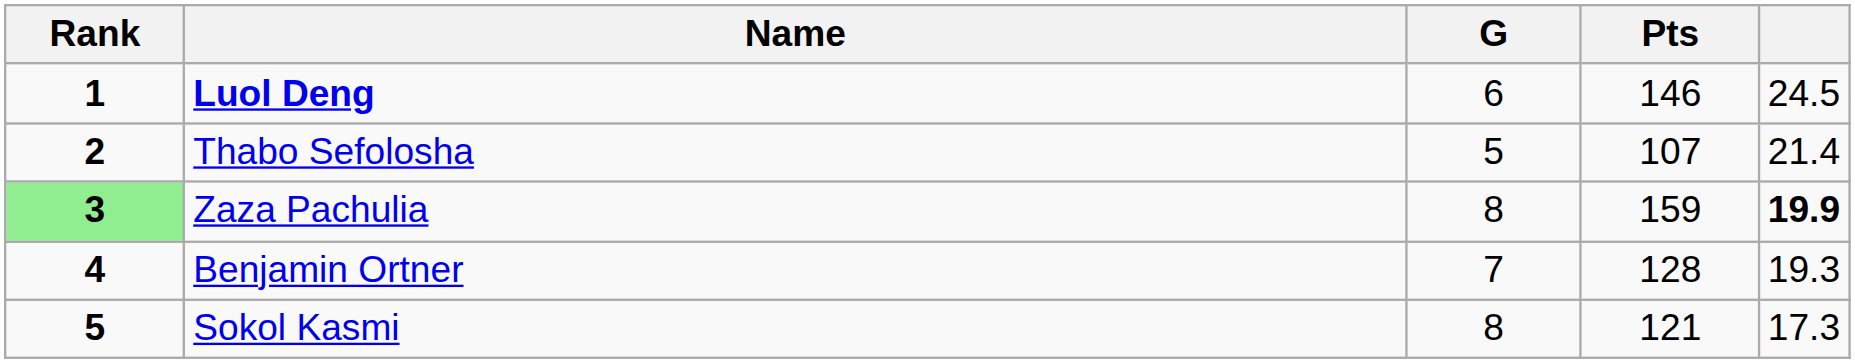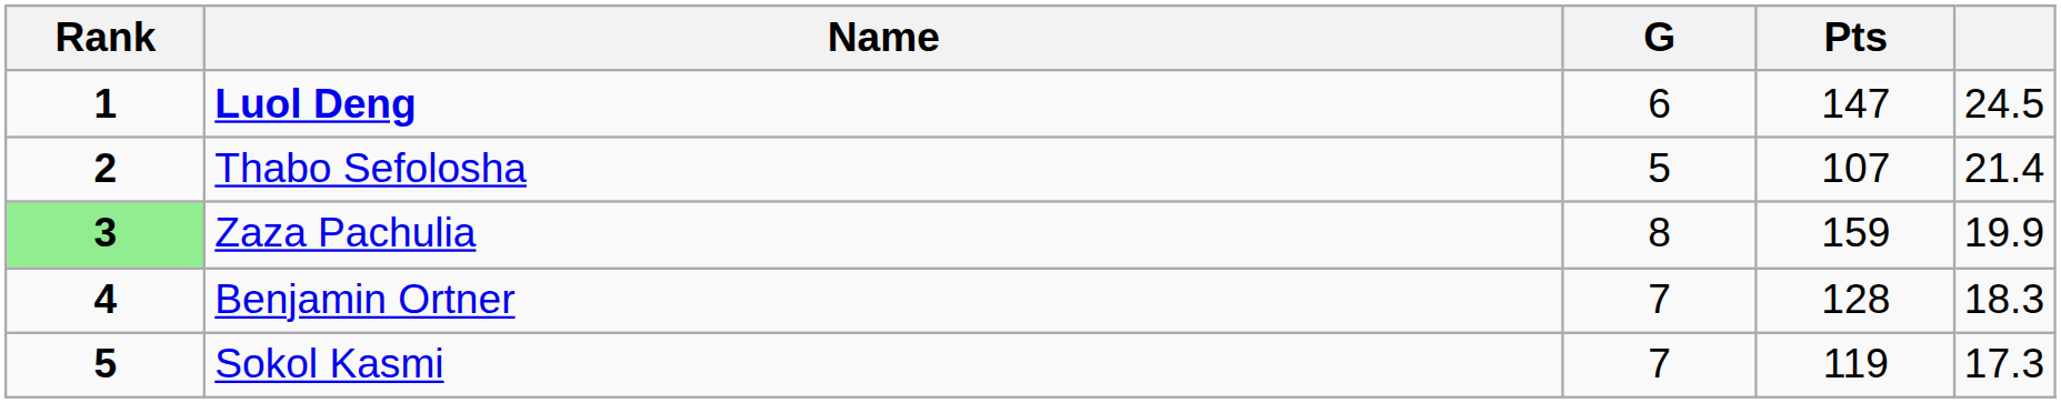Luol Deng | Pts: 146 -> 147
Zaza Pachulia | column 5: bold -> normal
Benjamin Ortner | column 5: 19.3 -> 18.3
Sokol Kasmi | G: 8 -> 7
Sokol Kasmi | Pts: 121 -> 119
